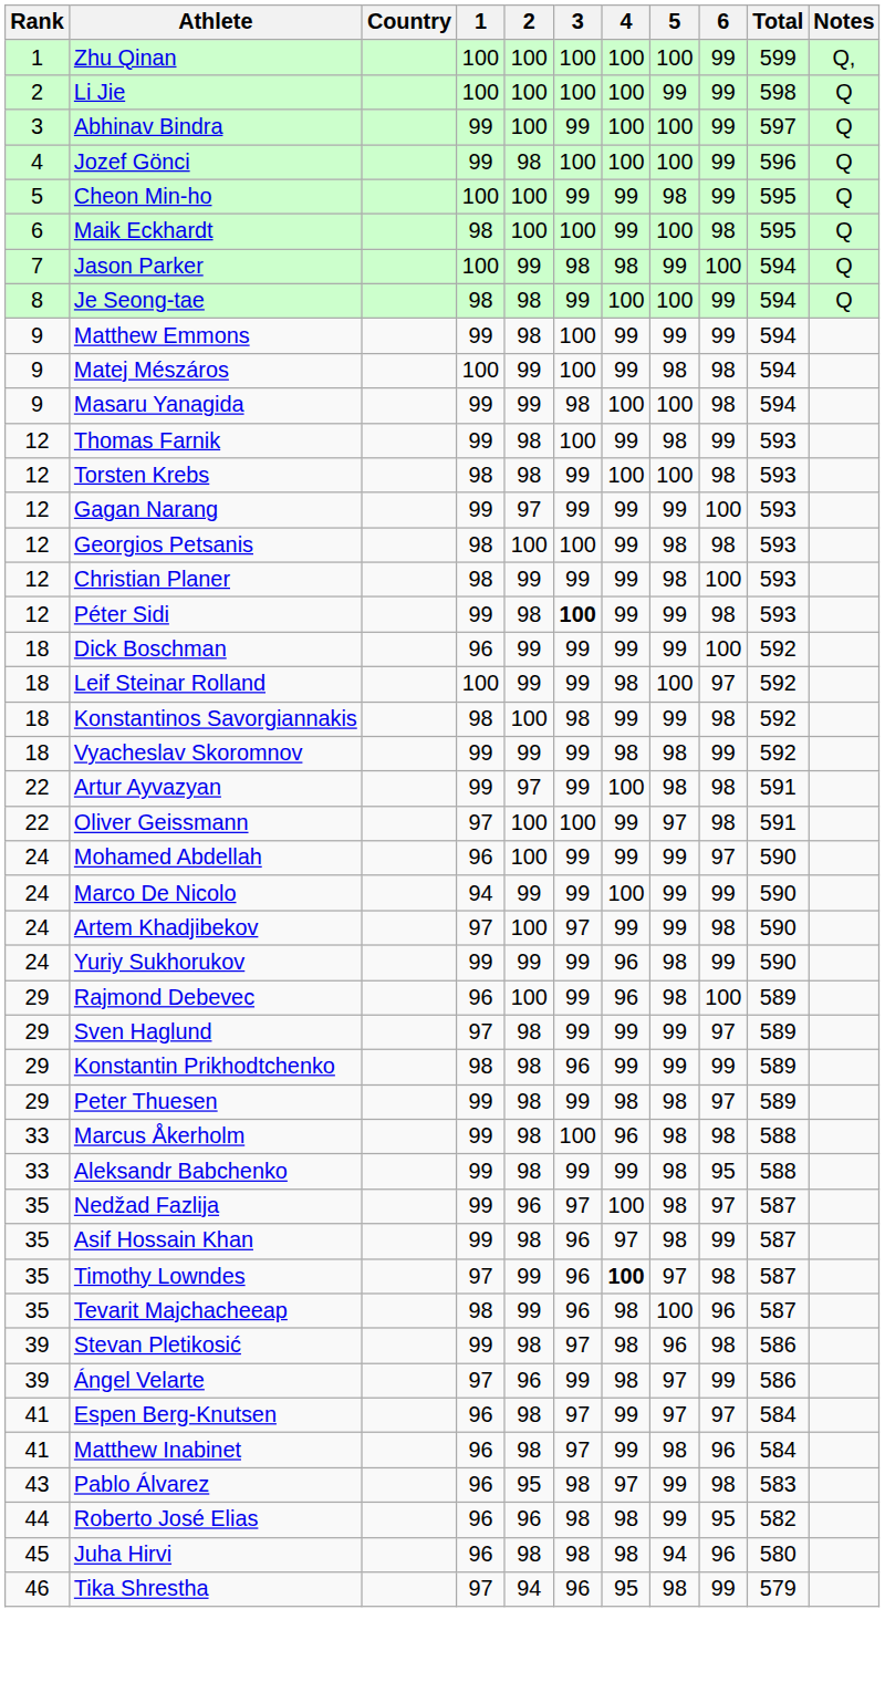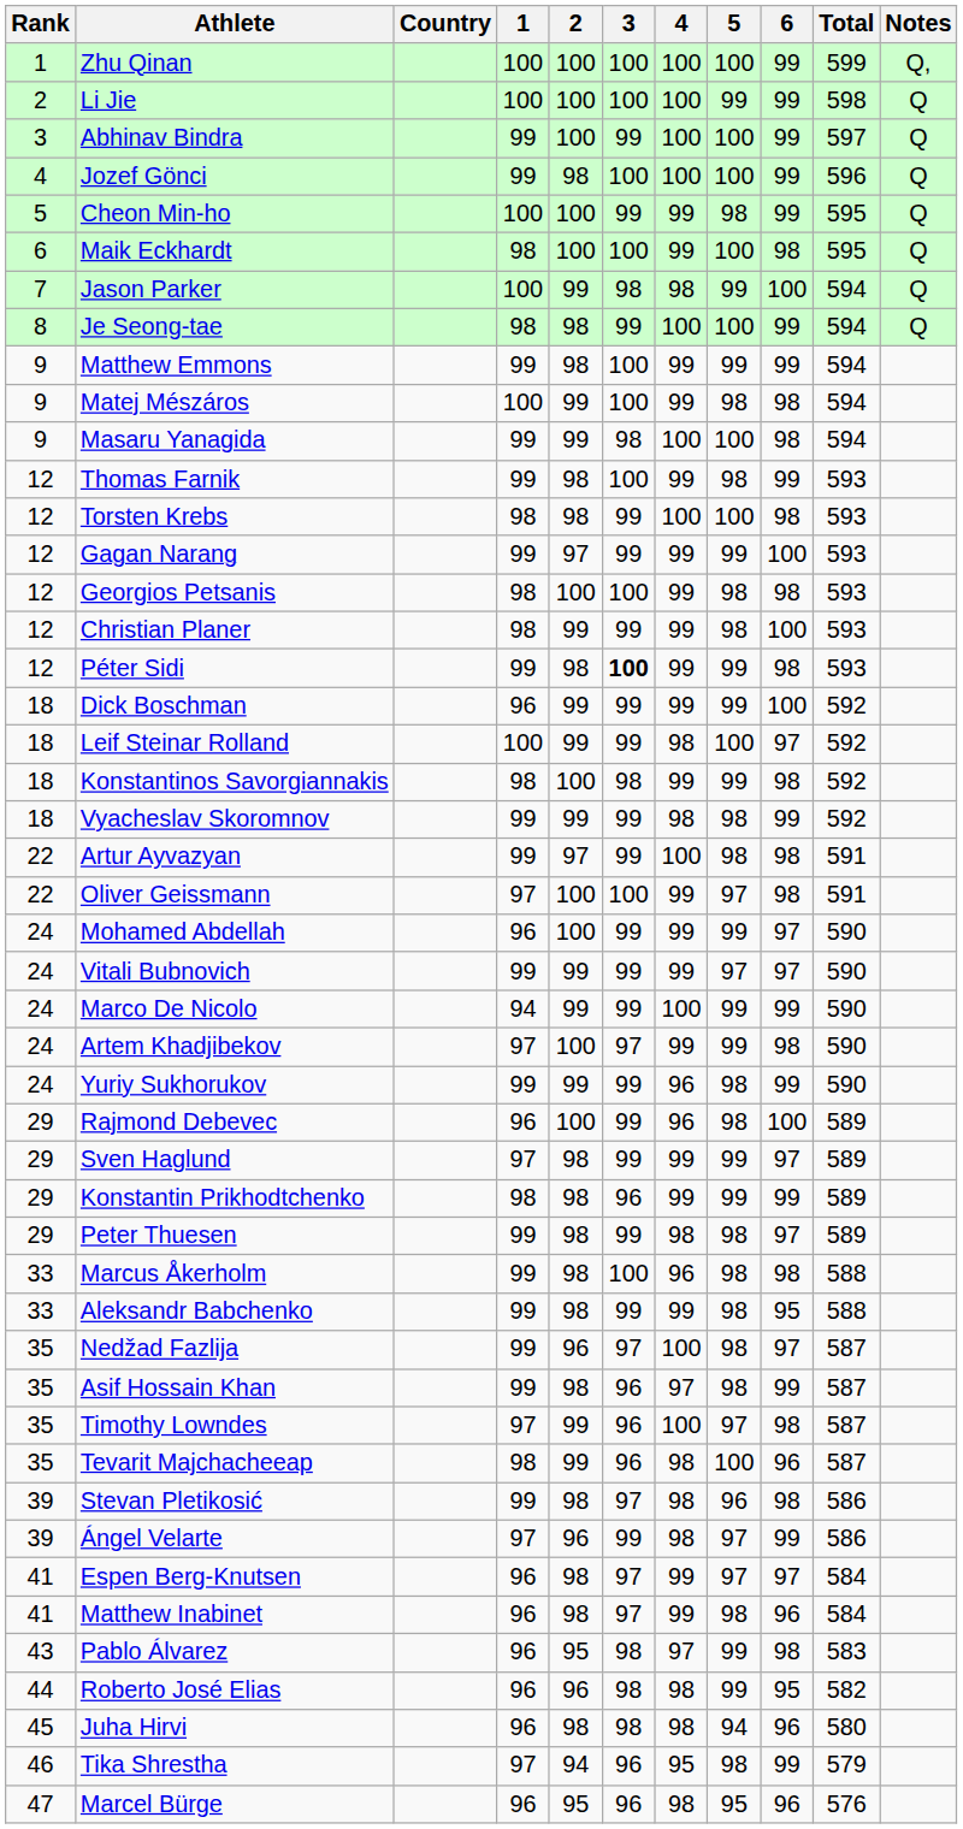+ row: 24 | Vitali Bubnovich | 99 | 99 | 99 | 99 | 97 | 97 | 590
Timothy Lowndes | 4: bold -> normal
+ row: 47 | Marcel Bürge | 96 | 95 | 96 | 98 | 95 | 96 | 576
